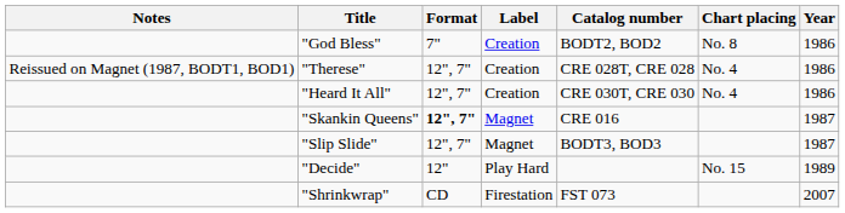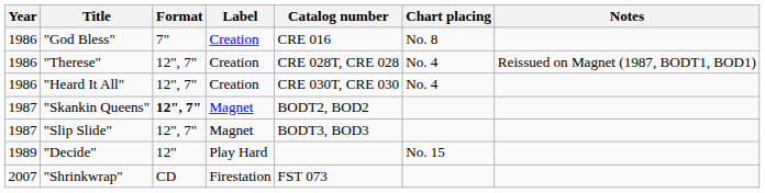columns swapped: Year <-> Notes
"God Bless" | Catalog number: BODT2, BOD2 -> CRE 016
"Skankin Queens" | Catalog number: CRE 016 -> BODT2, BOD2
